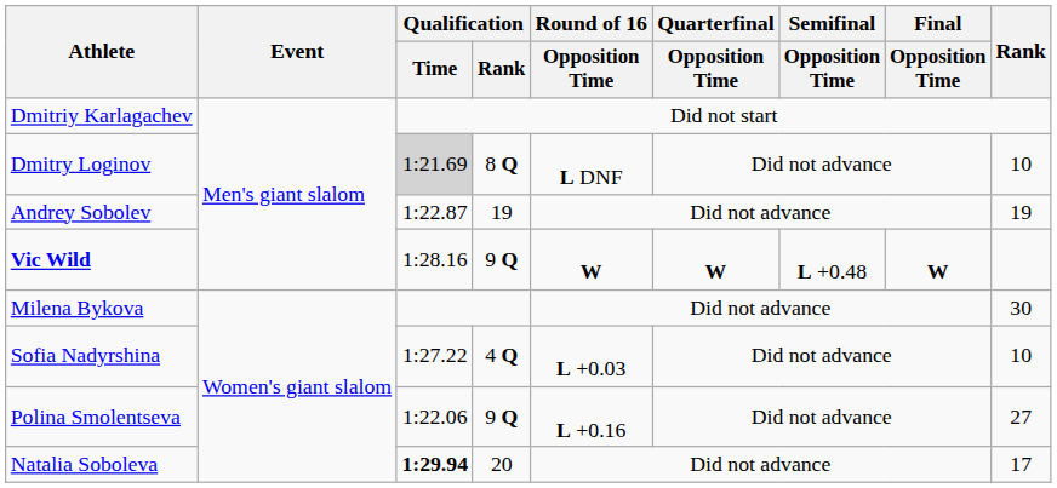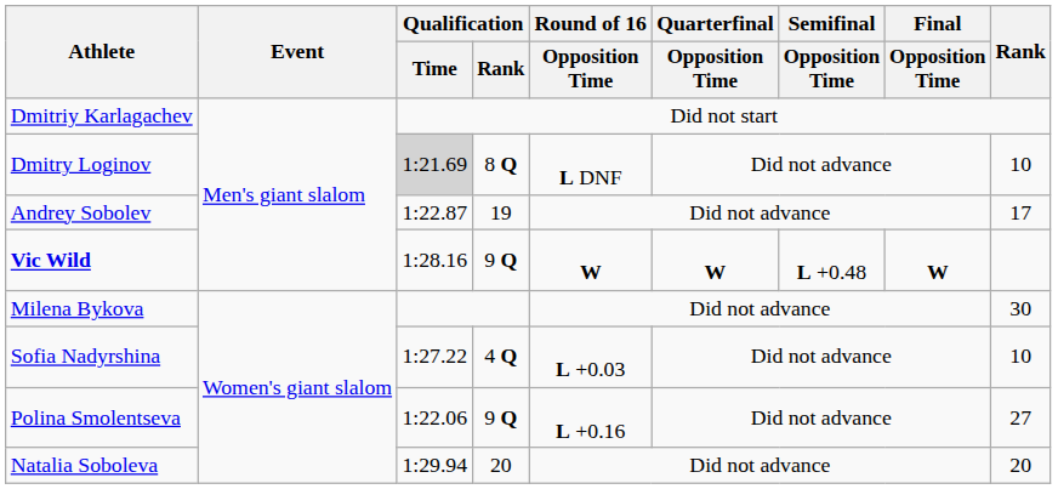Andrey Sobolev | Rank: 19 -> 17
Natalia Soboleva | Qualification / Time: bold -> normal
Natalia Soboleva | Rank: 17 -> 20
